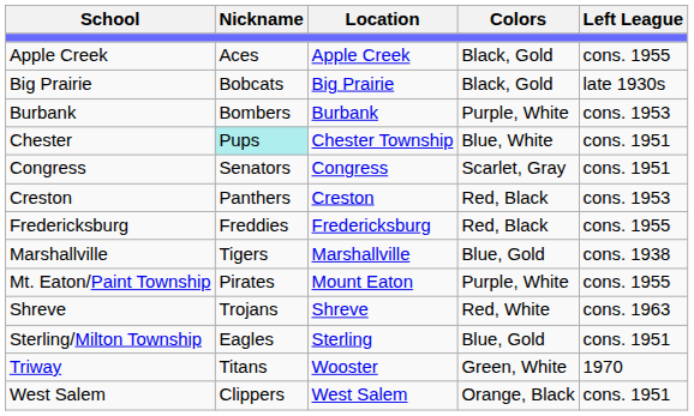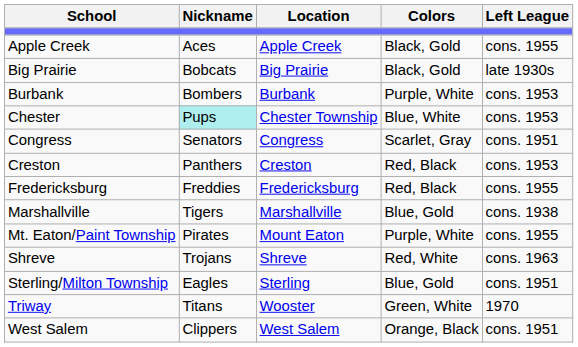Chester | Left League: cons. 1951 -> cons. 1953
